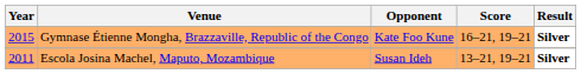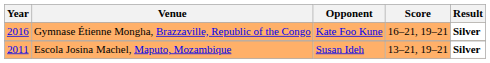Gymnase Étienne Mongha, Brazzaville, Republic of the Congo | Year: 2015 -> 2016
